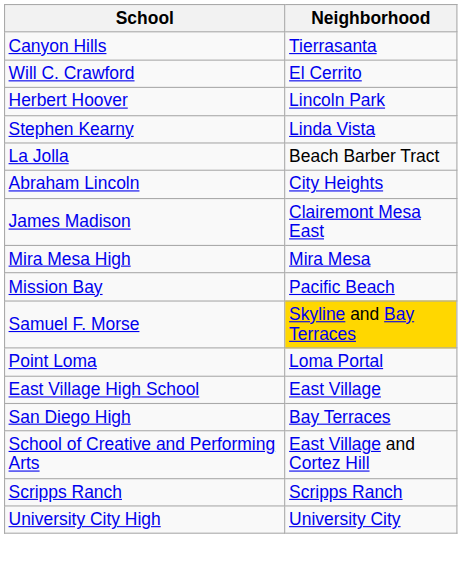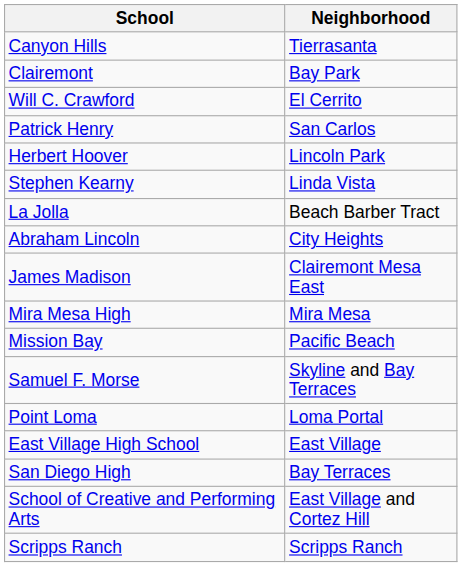+ row: Clairemont | Bay Park
+ row: Patrick Henry | San Carlos
Samuel F. Morse | Neighborhood: gold background -> no background
- row: University City High | University City
